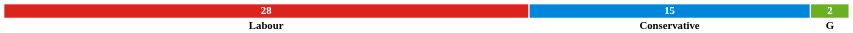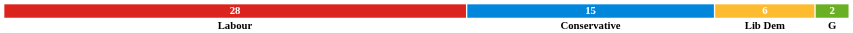+ column: 6 | Lib Dem
